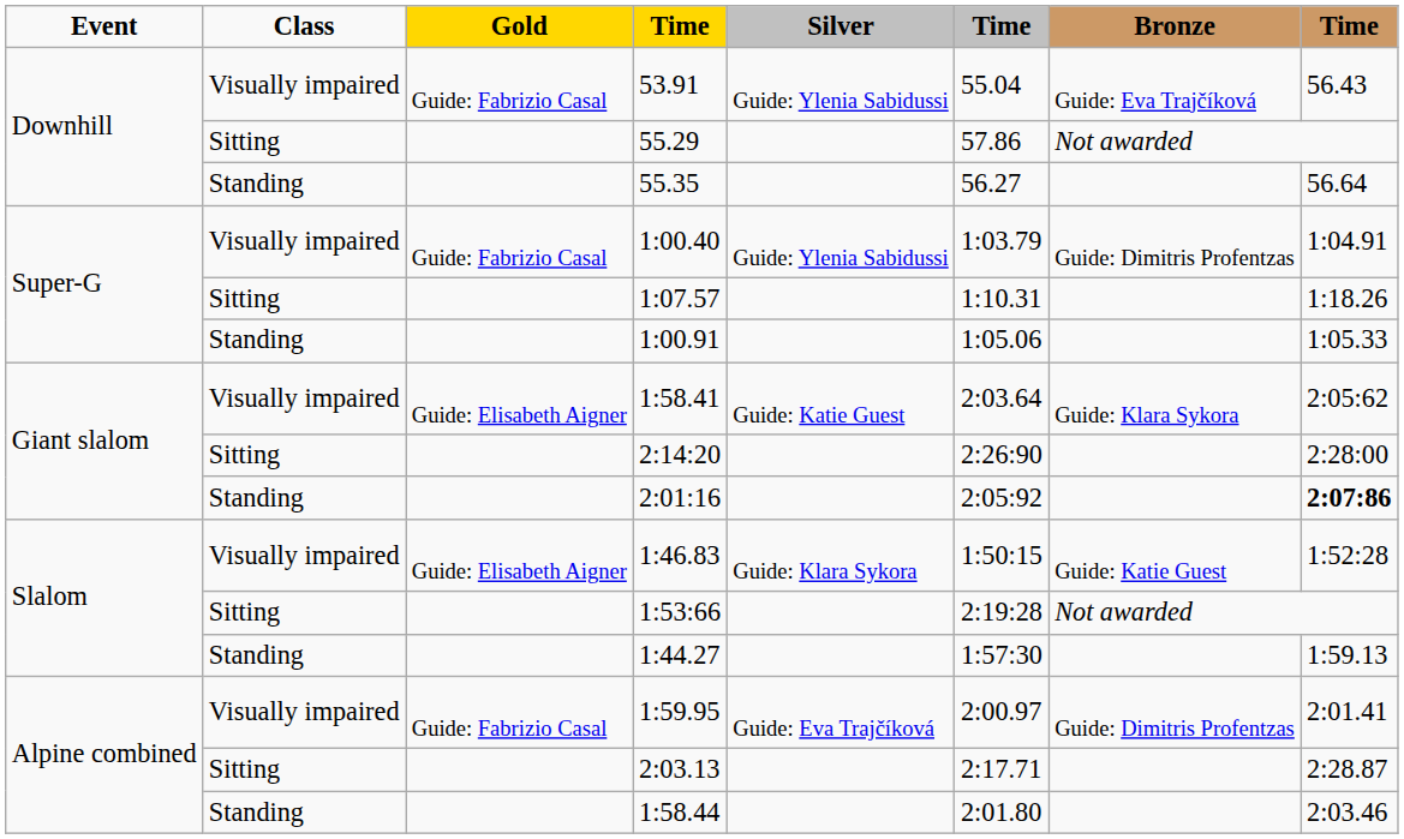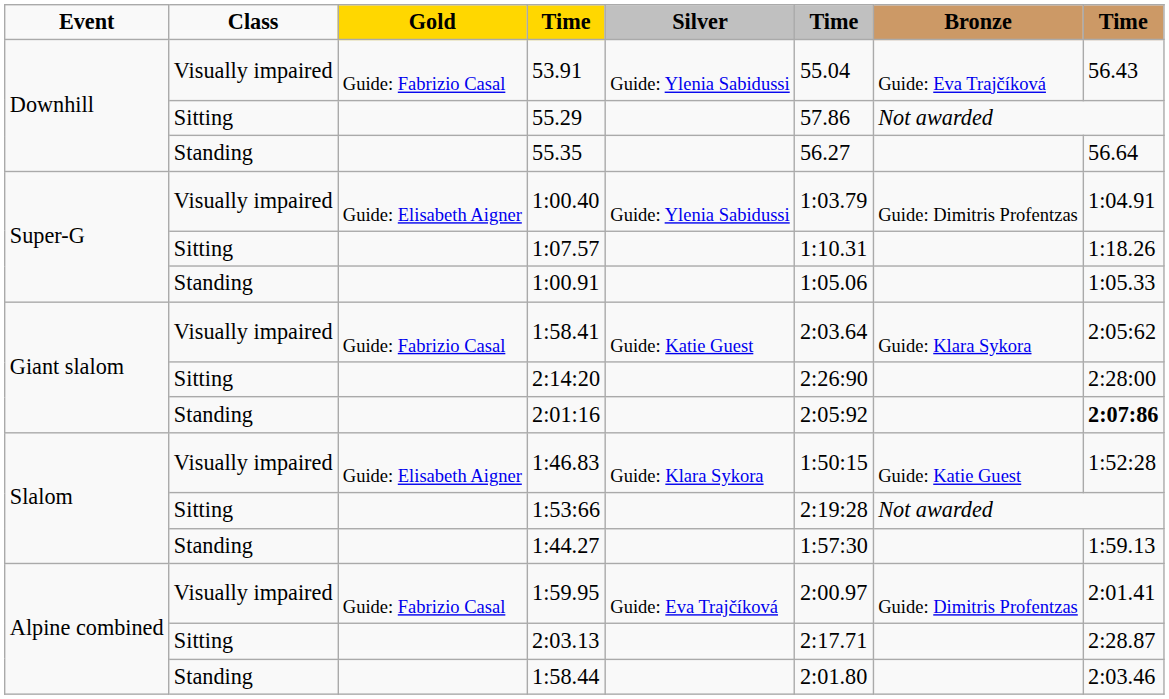1:00.40 | Gold: Guide: Fabrizio Casal -> Guide: Elisabeth Aigner
1:58.41 | Gold: Guide: Elisabeth Aigner -> Guide: Fabrizio Casal
